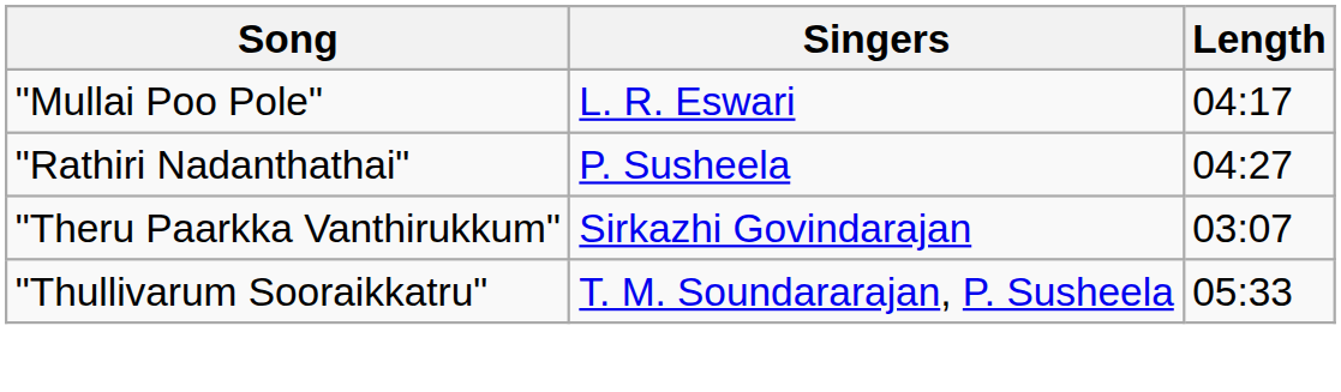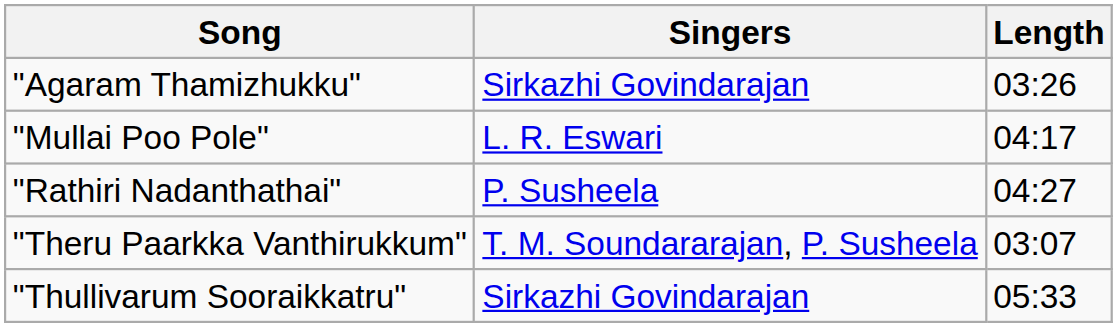+ row: "Agaram Thamizhukku" | Sirkazhi Govindarajan | 03:26
"Theru Paarkka Vanthirukkum" | Singers: Sirkazhi Govindarajan -> T. M. Soundararajan, P. Susheela
"Thullivarum Sooraikkatru" | Singers: T. M. Soundararajan, P. Susheela -> Sirkazhi Govindarajan
